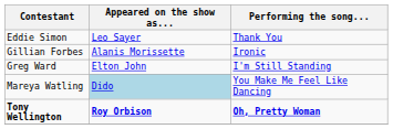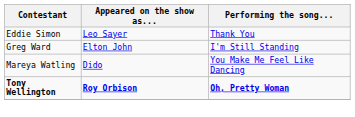- row: Gillian Forbes | Alanis Morissette | Ironic
Mareya Watling | Appeared on the show as...: lightblue background -> no background
